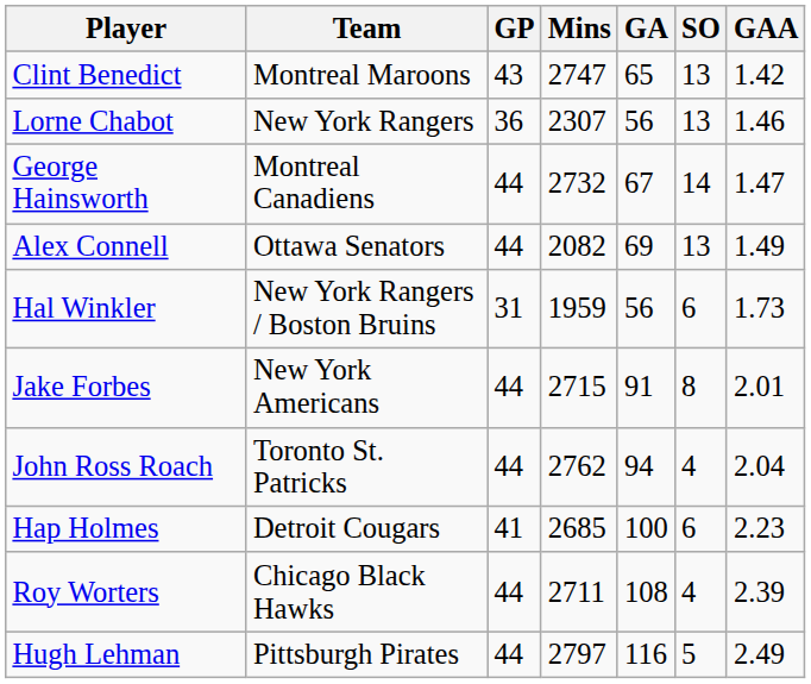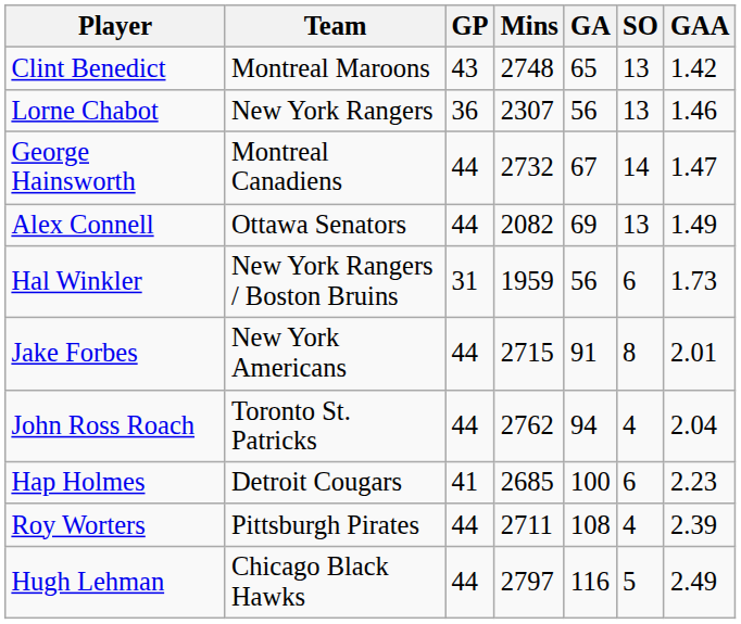Clint Benedict | Mins: 2747 -> 2748
Roy Worters | Team: Chicago Black Hawks -> Pittsburgh Pirates
Hugh Lehman | Team: Pittsburgh Pirates -> Chicago Black Hawks
